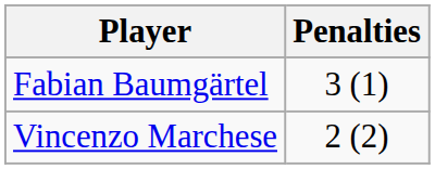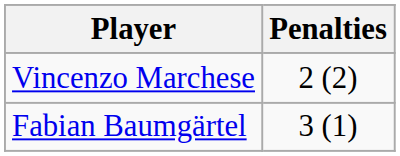rows swapped: Fabian Baumgärtel <-> Vincenzo Marchese
